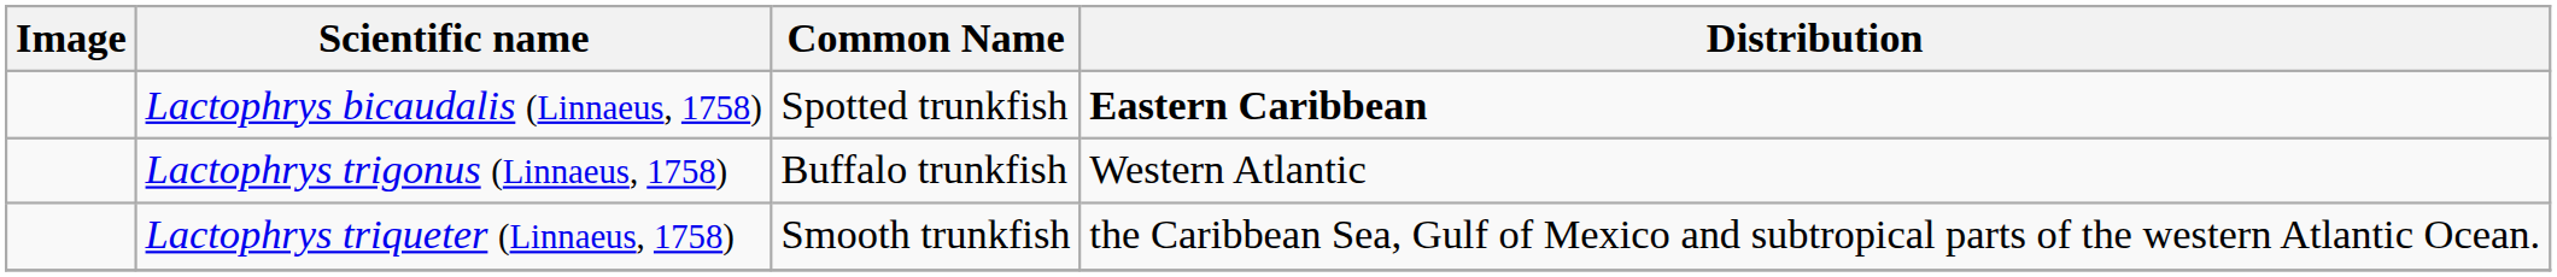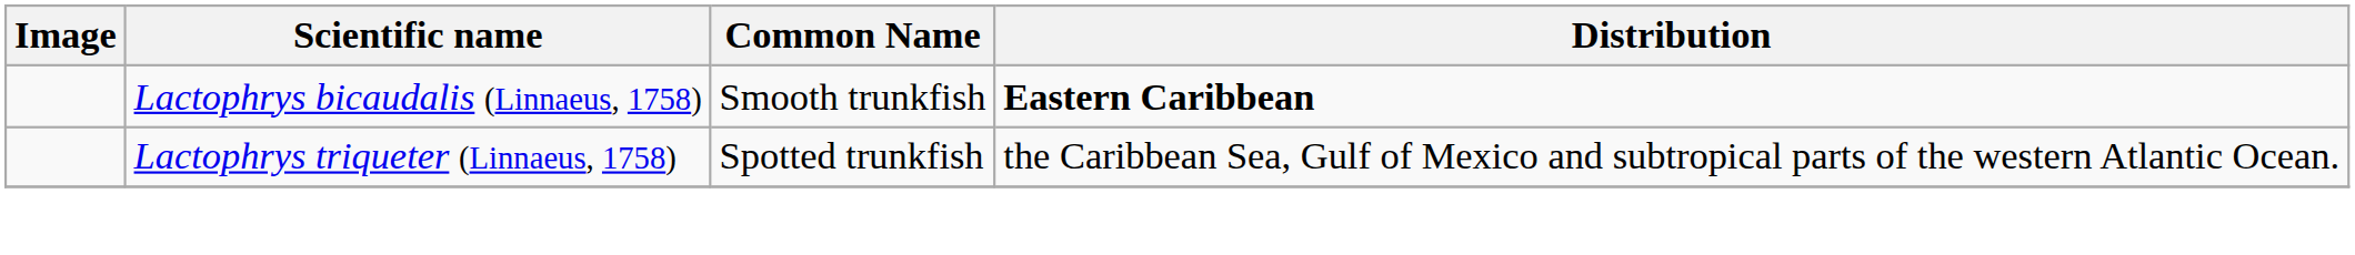Lactophrys bicaudalis (Linnaeus, 1758) | Common Name: Spotted trunkfish -> Smooth trunkfish
- row: Lactophrys trigonus (Linnaeus, 1758) | Buffalo trunkfish | Western Atlantic
Lactophrys triqueter (Linnaeus, 1758) | Common Name: Smooth trunkfish -> Spotted trunkfish
